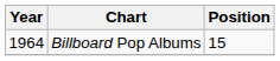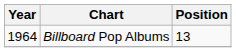Billboard Pop Albums | Position: 15 -> 13
